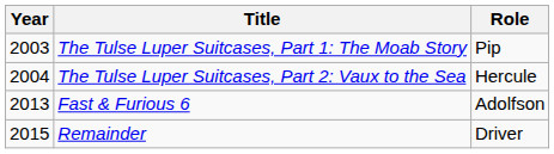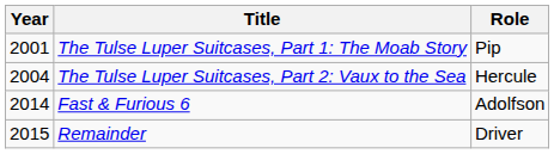The Tulse Luper Suitcases, Part 1: The Moab Story | Year: 2003 -> 2001
Fast & Furious 6 | Year: 2013 -> 2014
